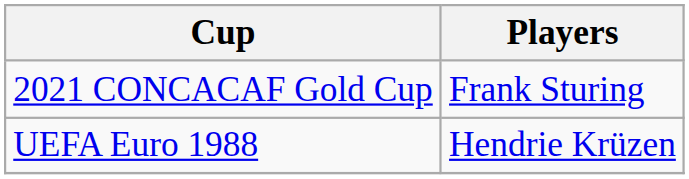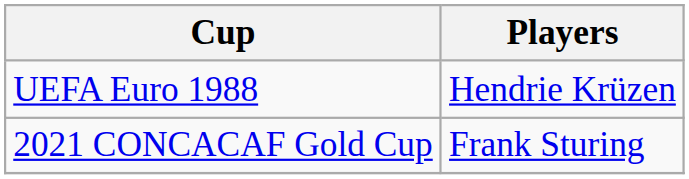rows swapped: UEFA Euro 1988 <-> 2021 CONCACAF Gold Cup
